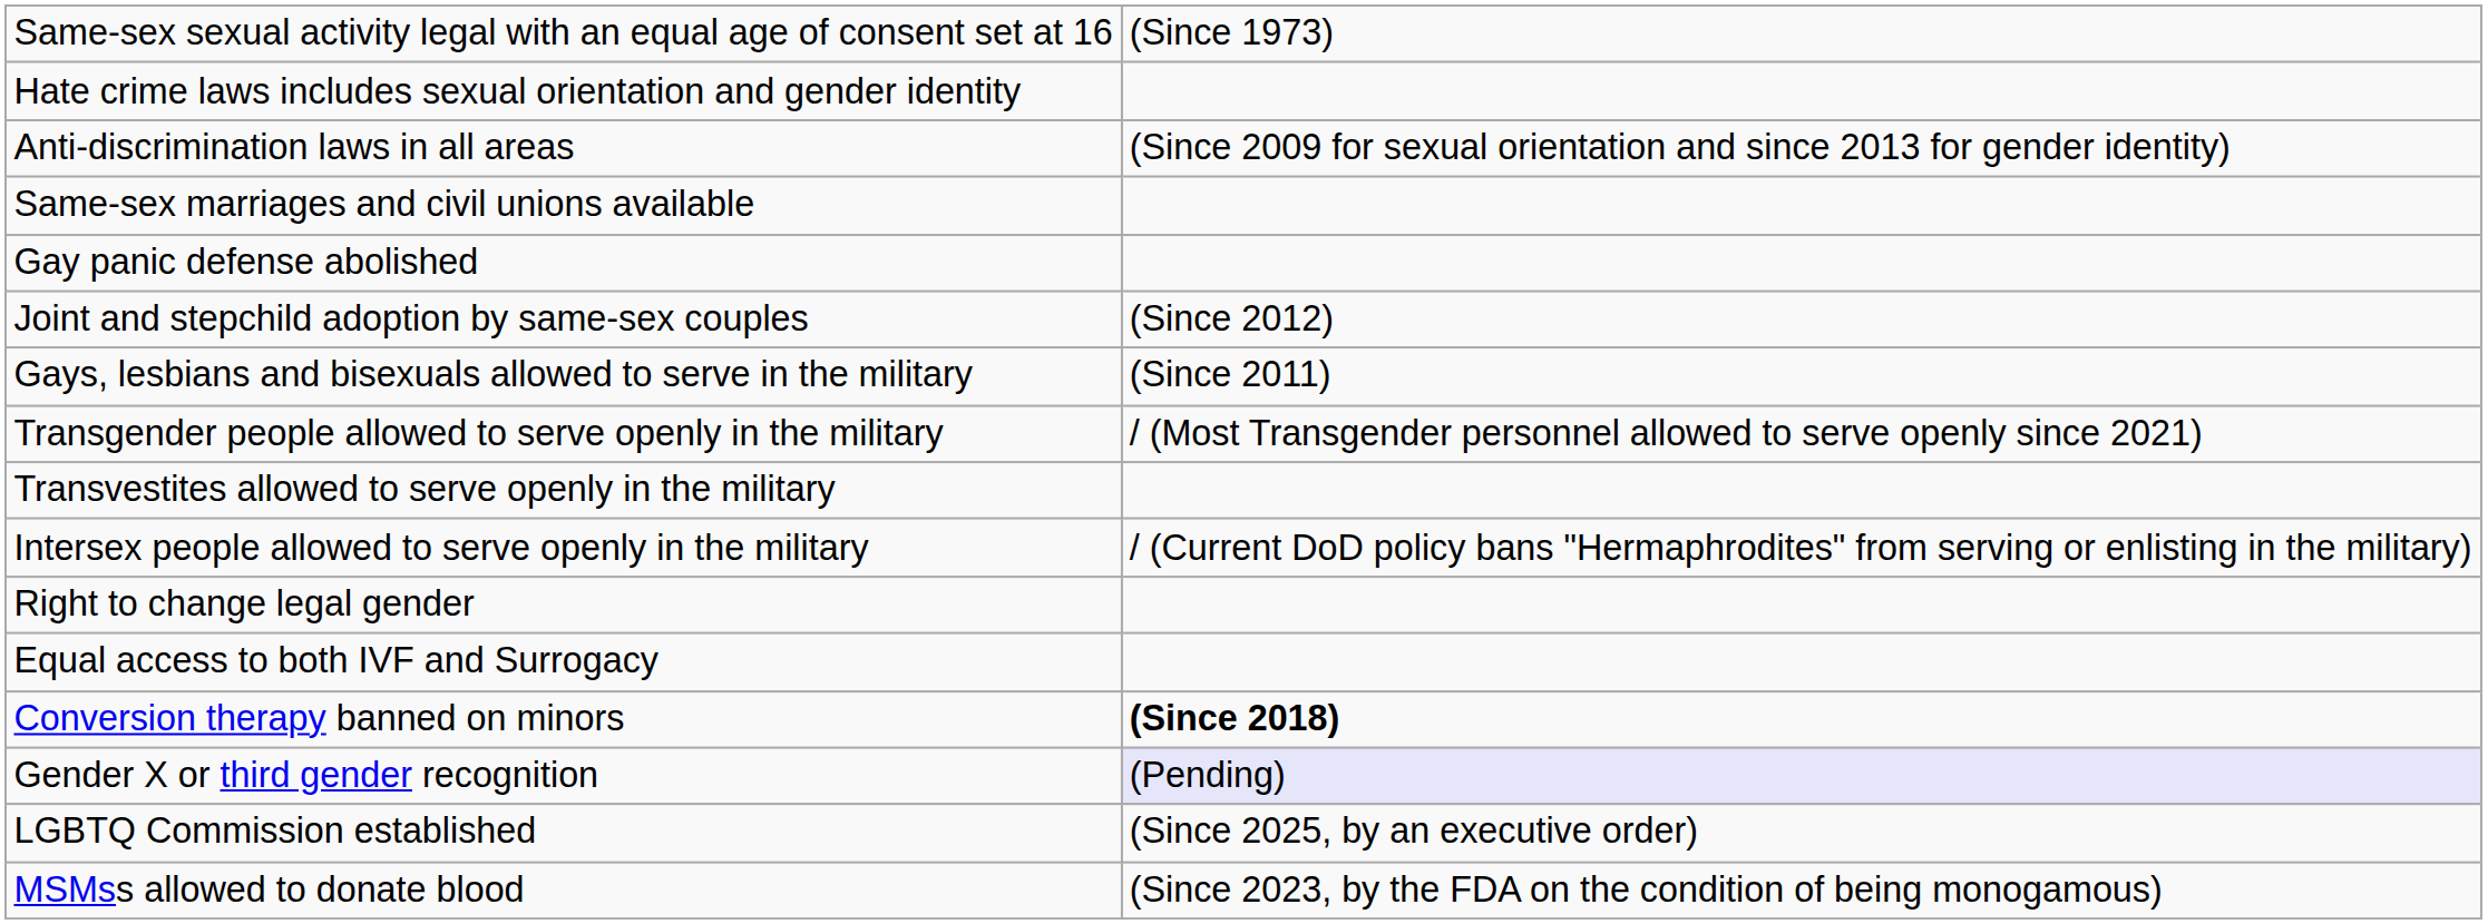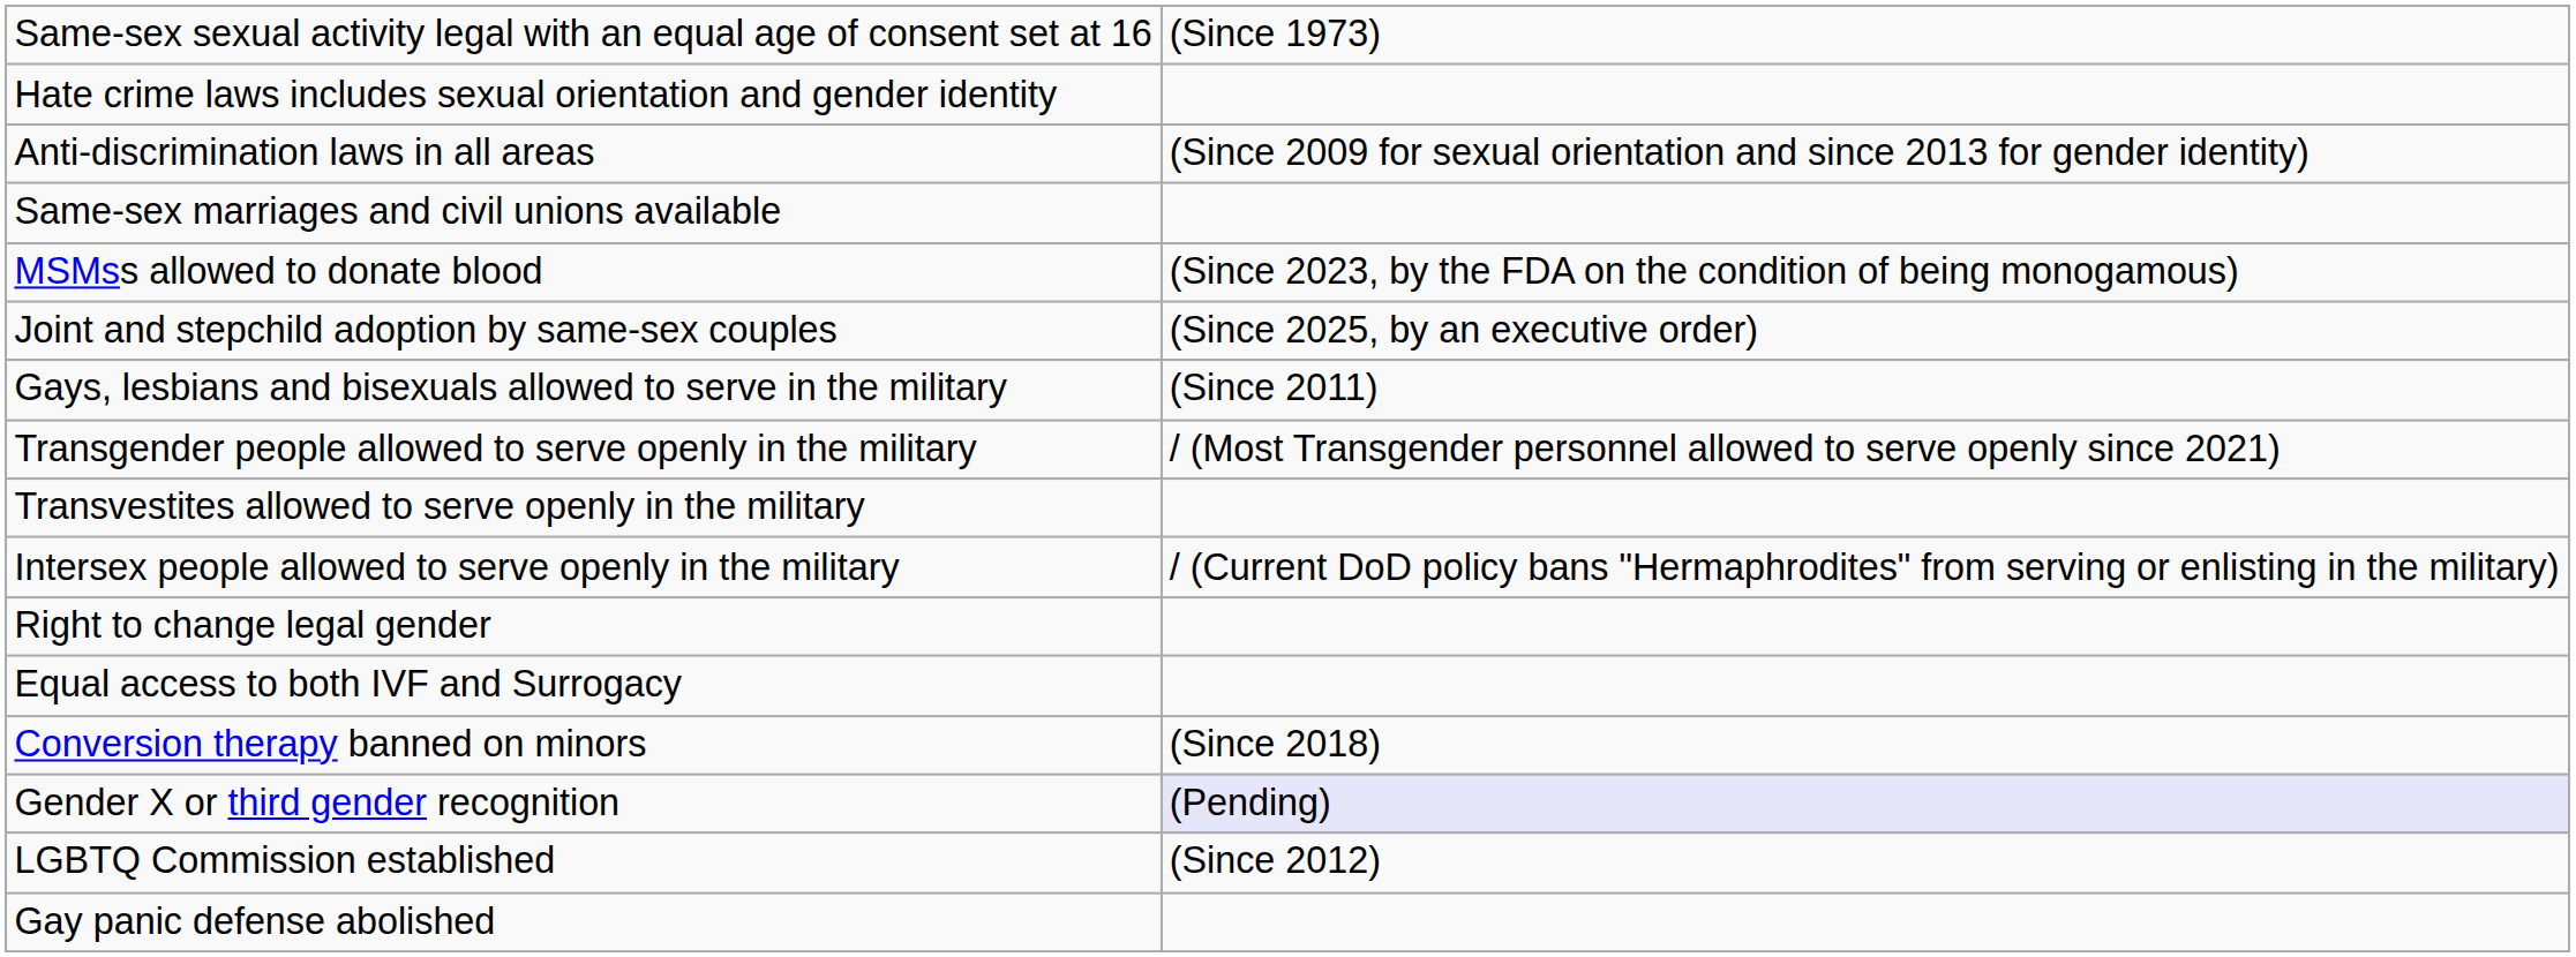rows swapped: Gay panic defense abolished <-> MSMss allowed to donate blood
Joint and stepchild adoption by same-sex couples | column 2: (Since 2012) -> (Since 2025, by an executive order)
Conversion therapy banned on minors | column 2: bold -> normal
LGBTQ Commission established | column 2: (Since 2025, by an executive order) -> (Since 2012)
